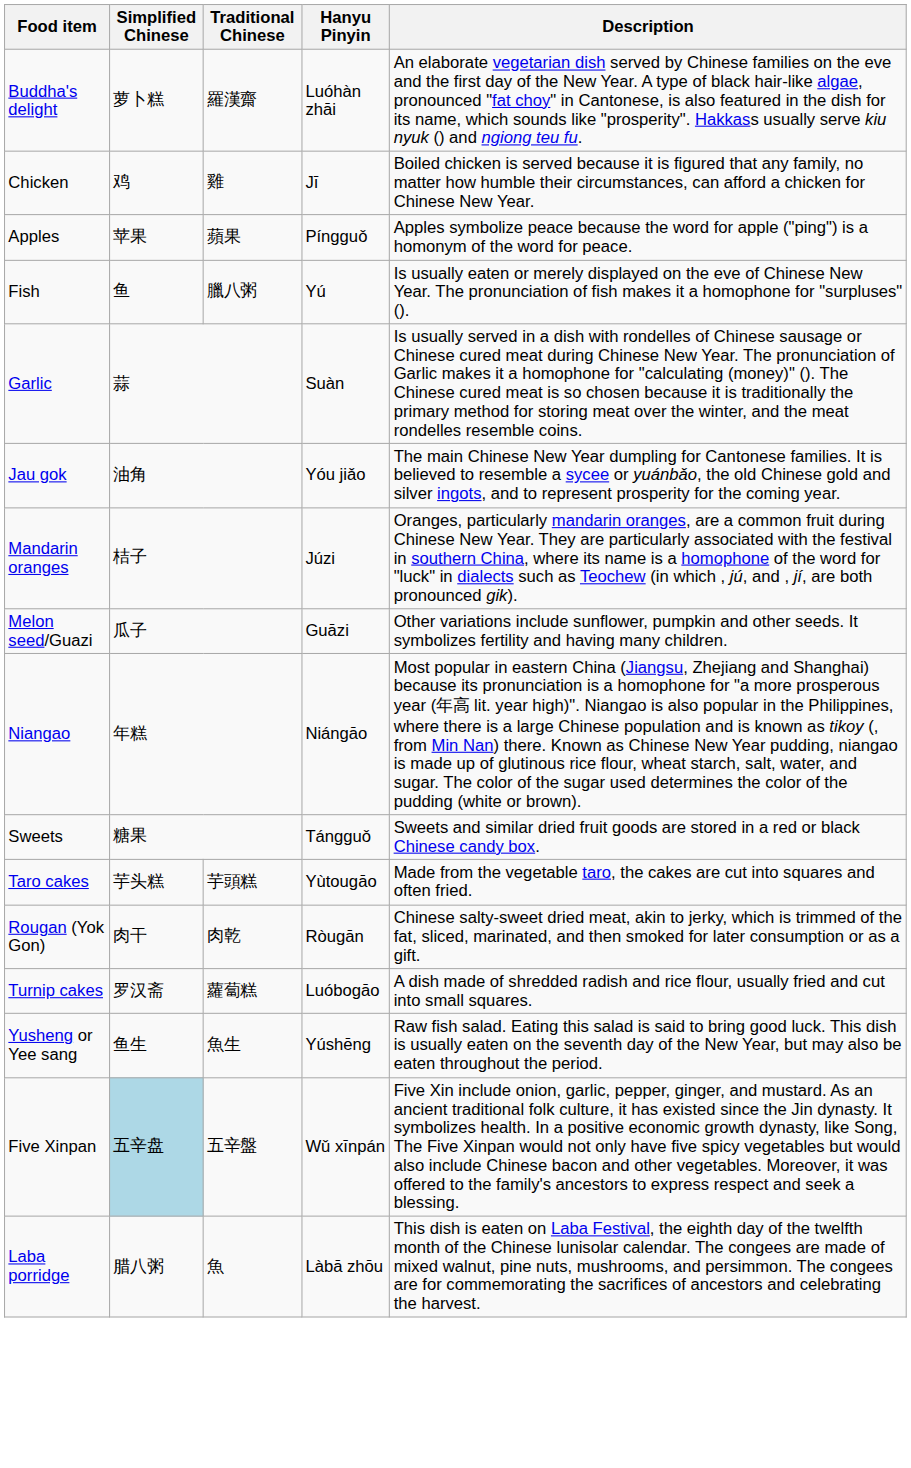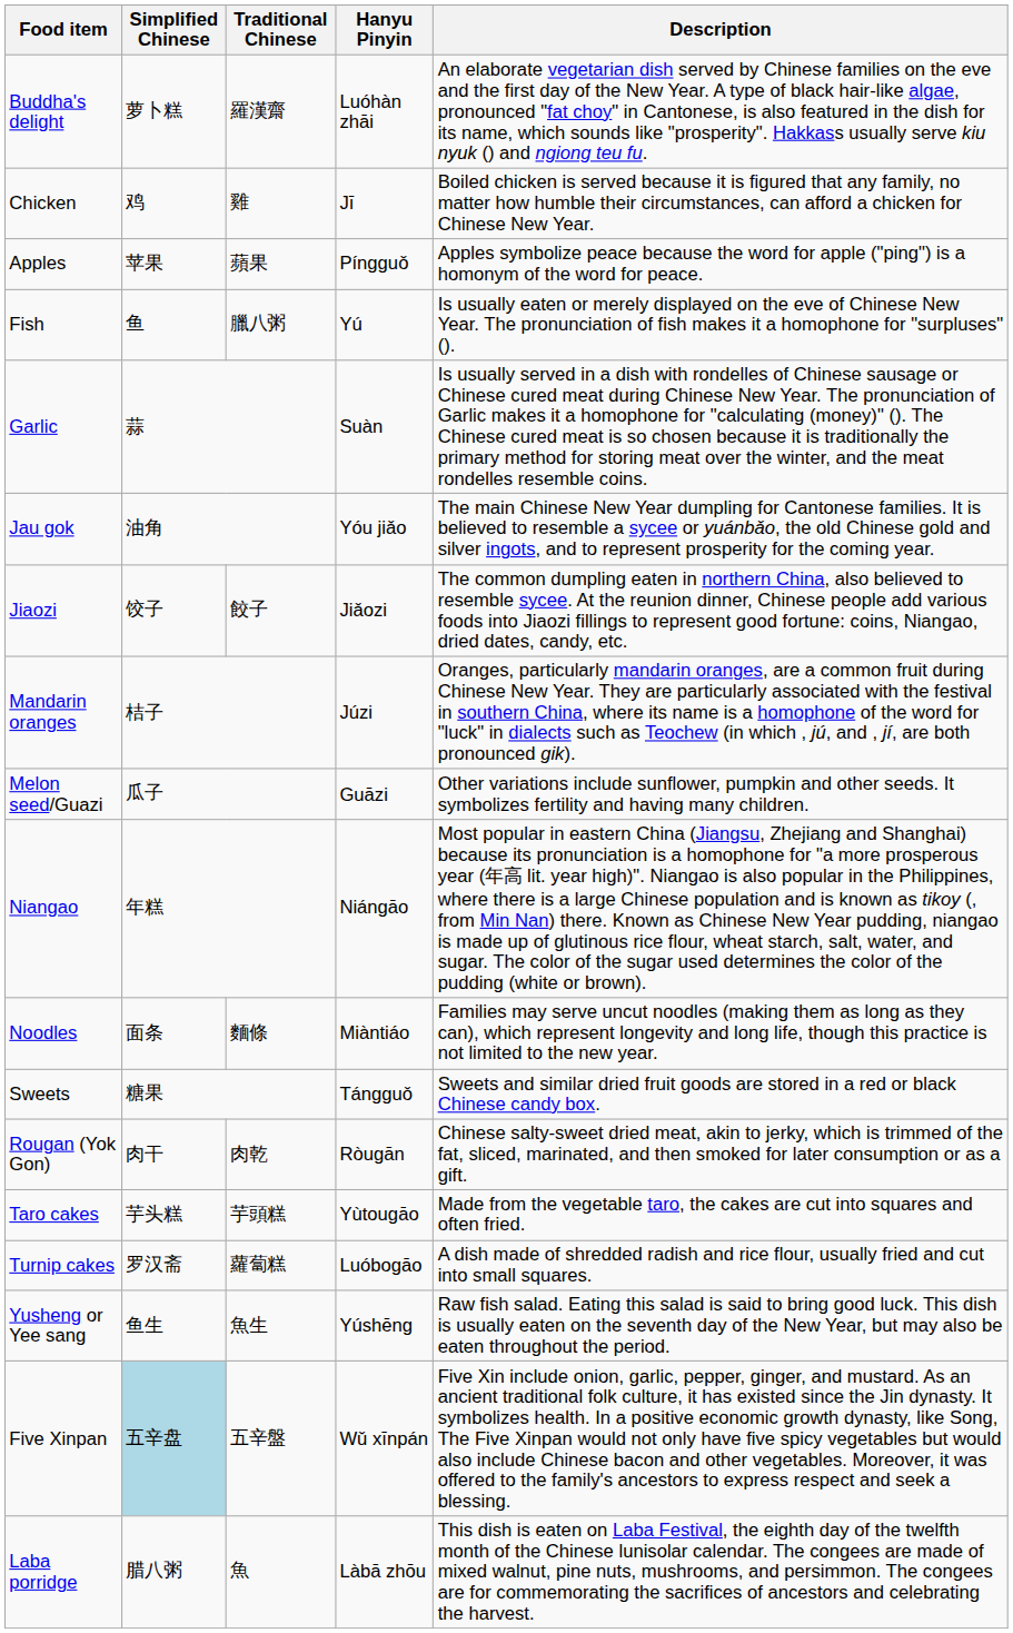+ row: Jiaozi | 饺子 | 餃子 | Jiǎozi | The common dumpling eaten in northern China, also believed to resemble sycee. At the reunion dinner, Chinese people add various foods into Jiaozi fillings to represent good fortune: coins, Niangao, dried dates, candy, etc.
+ row: Noodles | 面条 | 麵條 | Miàntiáo | Families may serve uncut noodles (making them as long as they can), which represent longevity and long life, though this practice is not limited to the new year.
rows swapped: Rougan (Yok Gon) <-> Taro cakes
